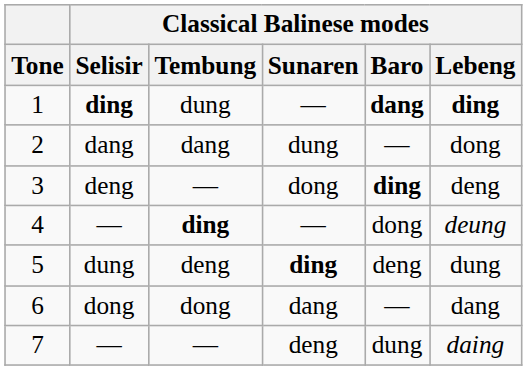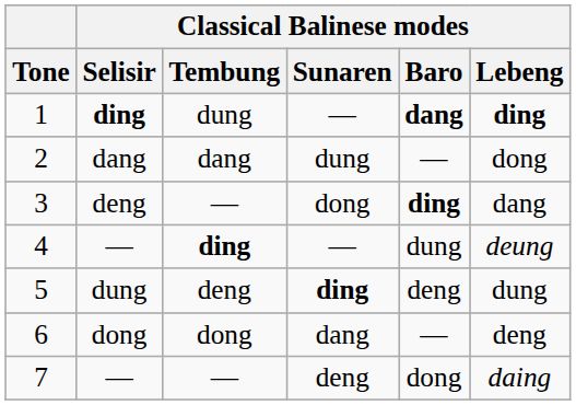3 | Classical Balinese modes / Lebeng: deng -> dang
4 | Classical Balinese modes / Baro: dong -> dung
6 | Classical Balinese modes / Lebeng: dang -> deng
7 | Classical Balinese modes / Baro: dung -> dong
